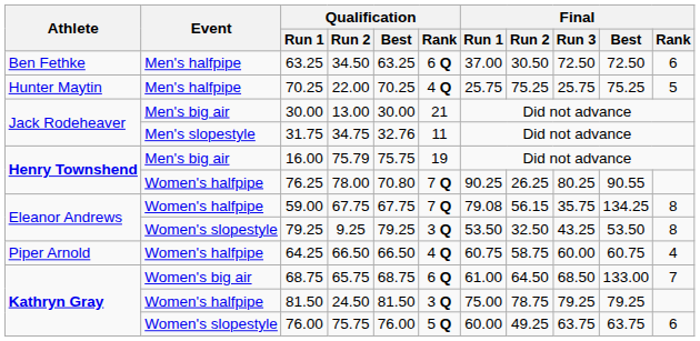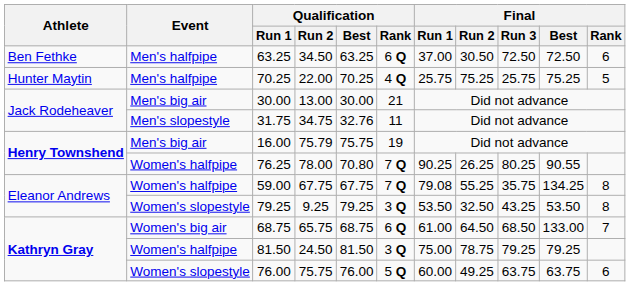59.00 | Final / Run 2: 56.15 -> 55.25
- row: Piper Arnold | Women's halfpipe | 64.25 | 66.50 | 66.50 | 4 Q | 60.75 | 58.75 | 60.00 | 60.75 | 4
